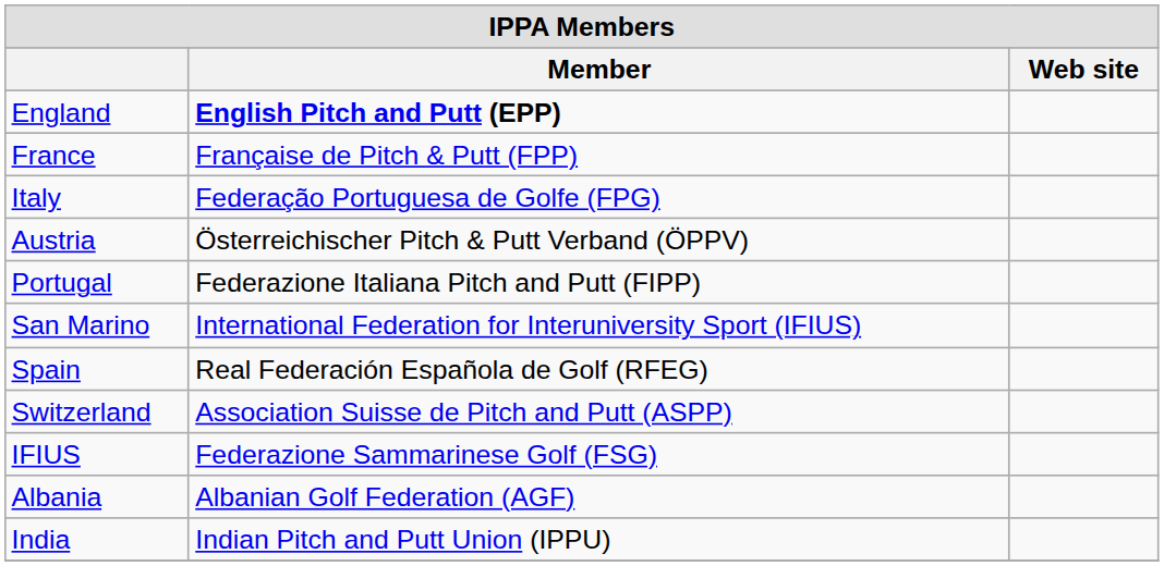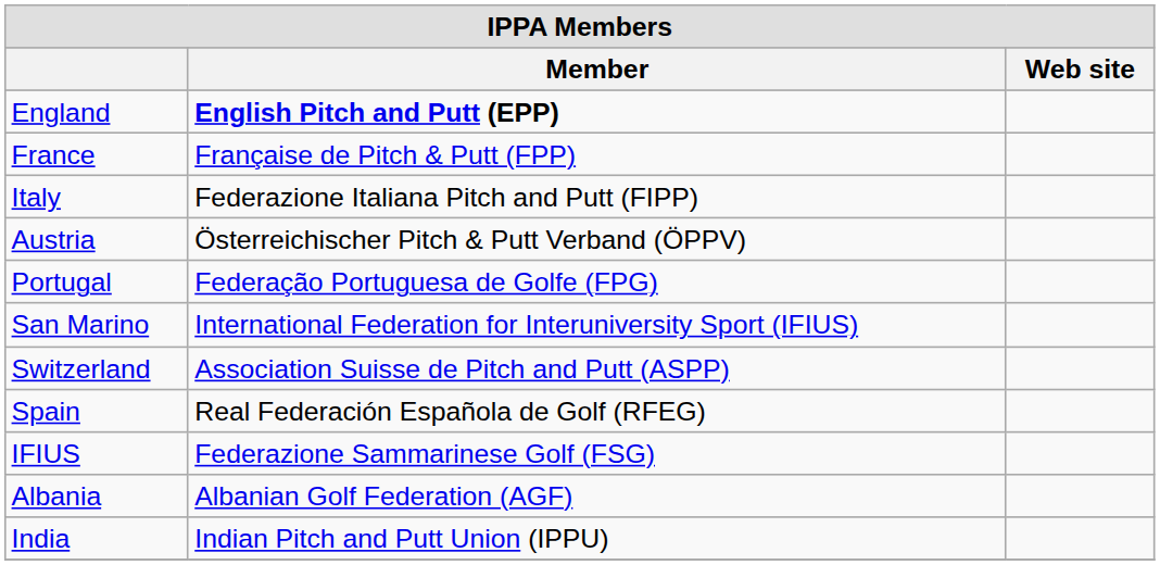Italy | Member: Federação Portuguesa de Golfe (FPG) -> Federazione Italiana Pitch and Putt (FIPP)
Portugal | Member: Federazione Italiana Pitch and Putt (FIPP) -> Federação Portuguesa de Golfe (FPG)
rows swapped: Switzerland <-> Spain
